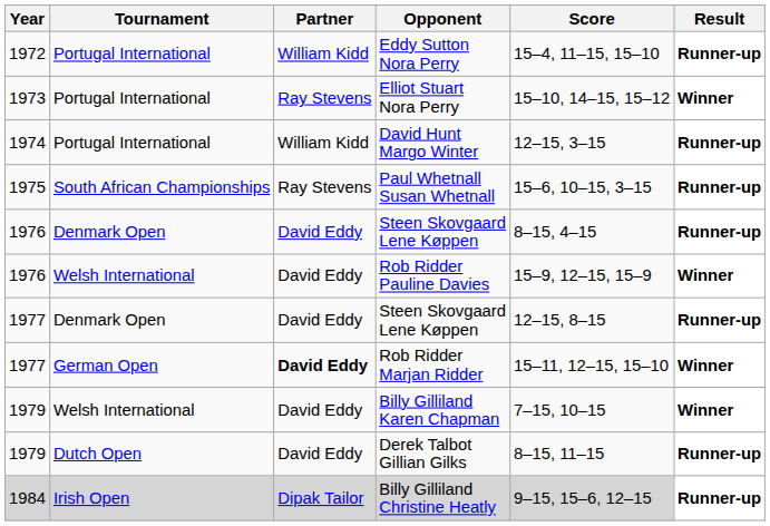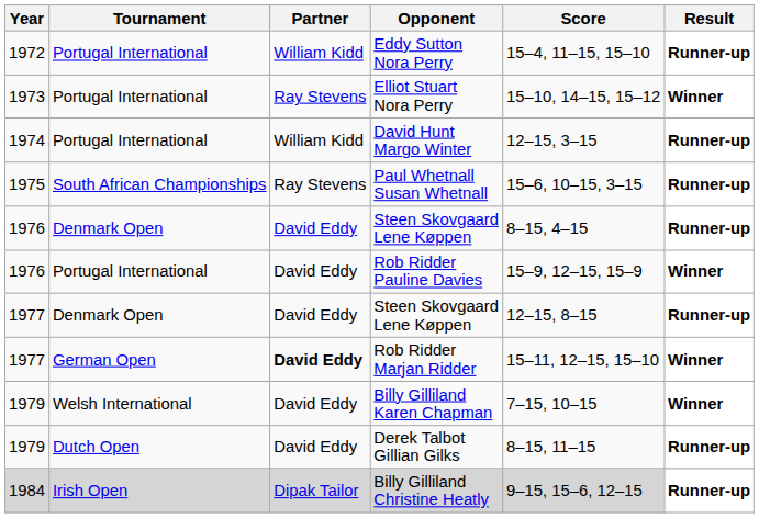Rob Ridder Pauline Davies | Tournament: Welsh International -> Portugal International
